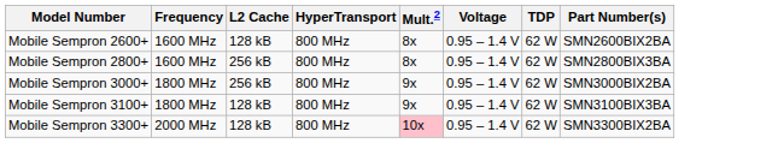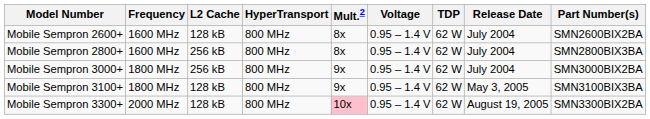+ column: Release Date | July 2004 | July 2004 | July 2004 | May 3, 2005 | August 19, 2005
